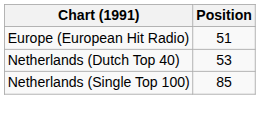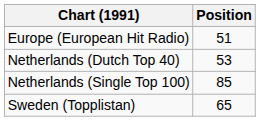+ row: Sweden (Topplistan) | 65
